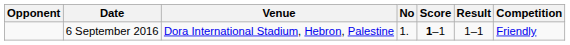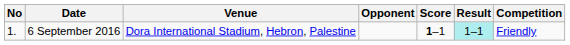columns swapped: No <-> Opponent
6 September 2016 | Result: no background -> paleturquoise background
